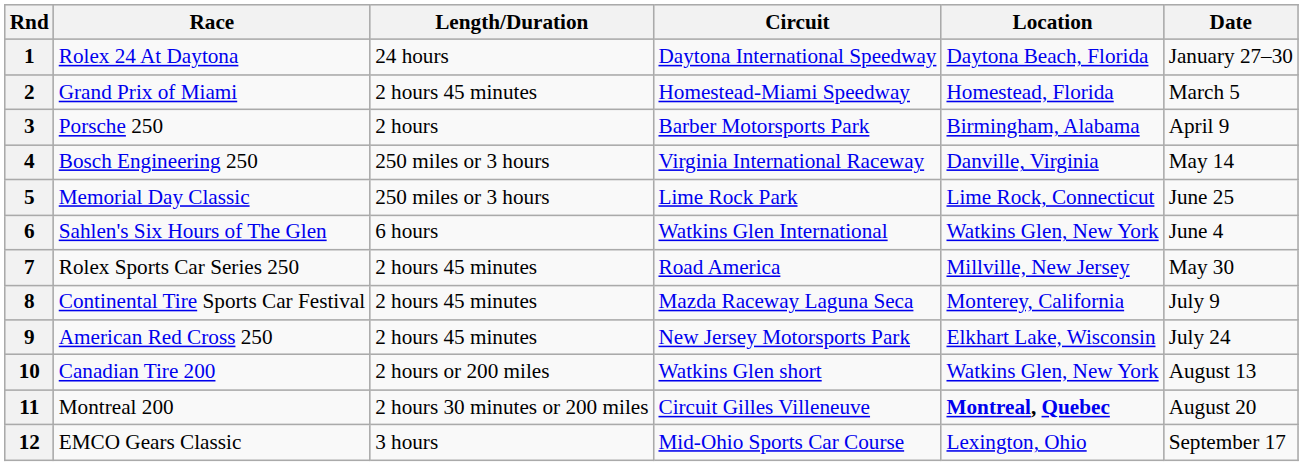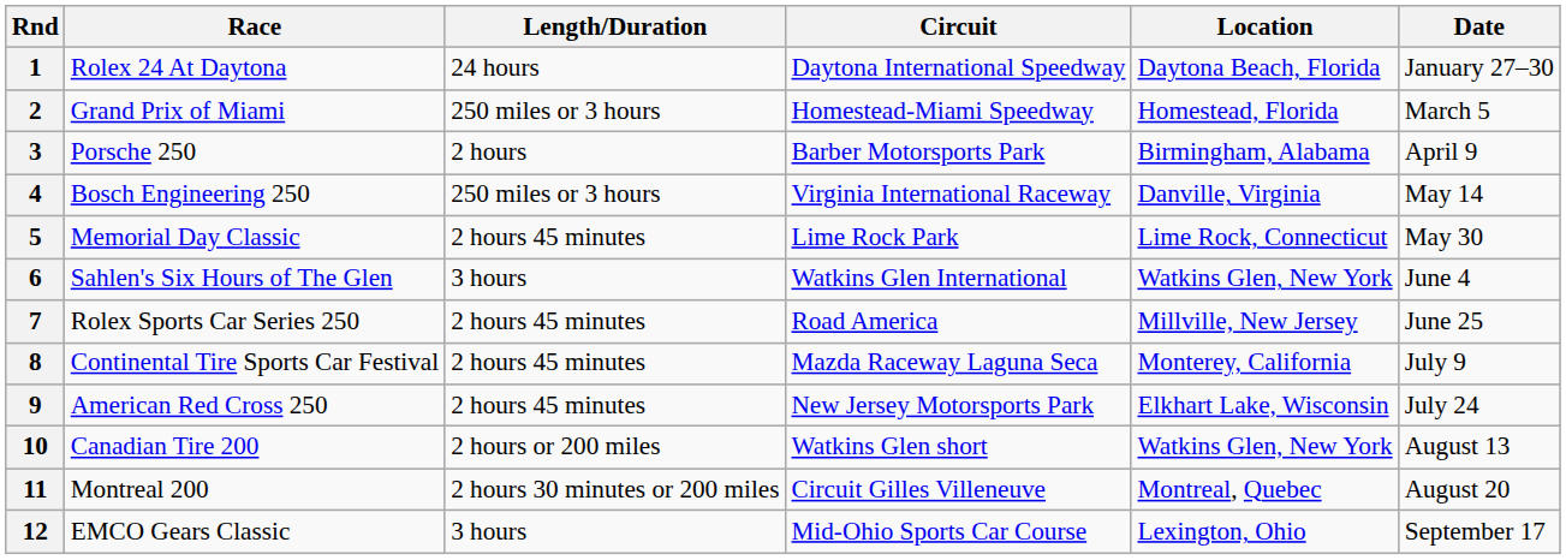2 | Length/Duration: 2 hours 45 minutes -> 250 miles or 3 hours
5 | Length/Duration: 250 miles or 3 hours -> 2 hours 45 minutes
5 | Date: June 25 -> May 30
6 | Length/Duration: 6 hours -> 3 hours
7 | Date: May 30 -> June 25
11 | Location: bold -> normal
